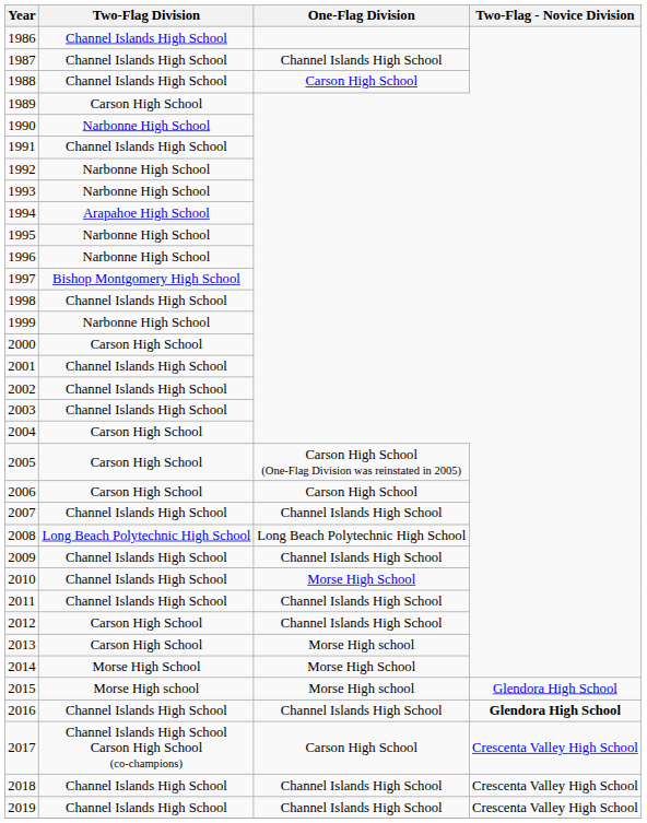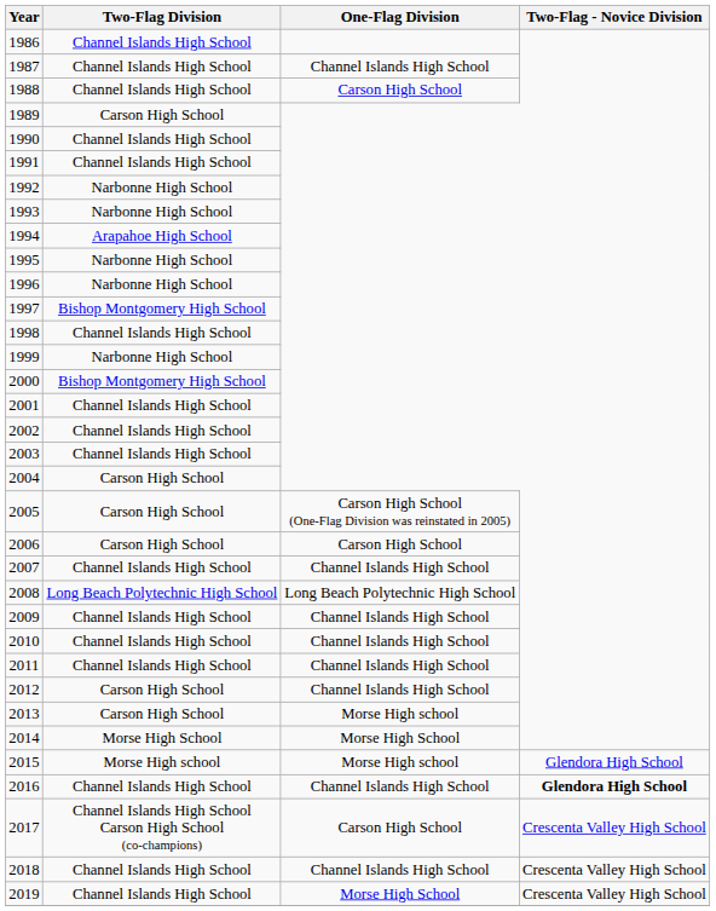1990 | Two-Flag Division: Narbonne High School -> Channel Islands High School
2000 | Two-Flag Division: Carson High School -> Bishop Montgomery High School
2010 | One-Flag Division: Morse High School -> Channel Islands High School
2019 | One-Flag Division: Channel Islands High School -> Morse High School
